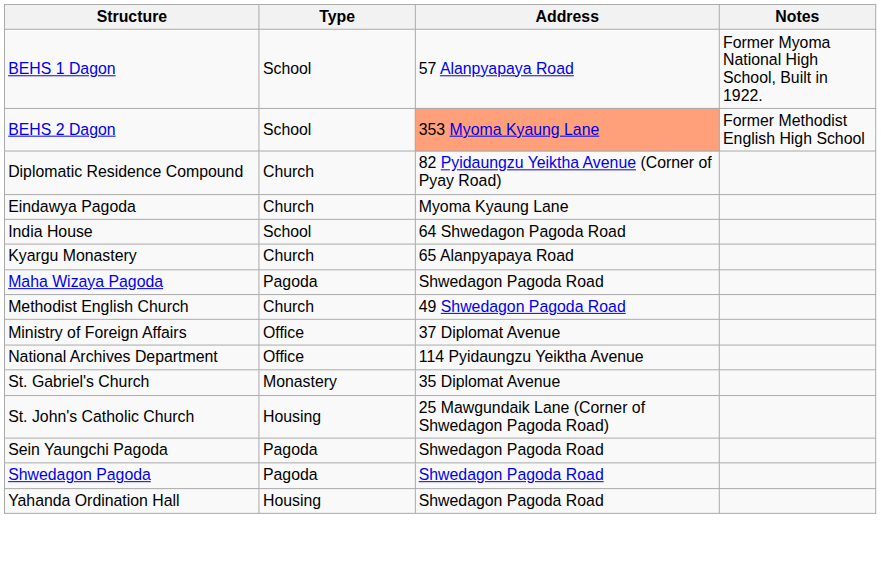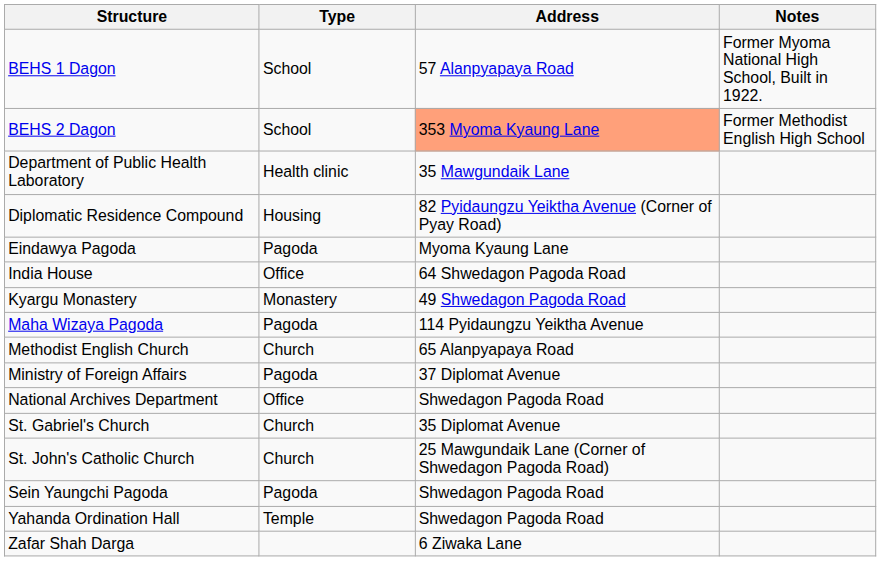+ row: Department of Public Health Laboratory | Health clinic | 35 Mawgundaik Lane
Diplomatic Residence Compound | Type: Church -> Housing
Eindawya Pagoda | Type: Church -> Pagoda
India House | Type: School -> Office
Kyargu Monastery | Type: Church -> Monastery
Kyargu Monastery | Address: 65 Alanpyapaya Road -> 49 Shwedagon Pagoda Road
Maha Wizaya Pagoda | Address: Shwedagon Pagoda Road -> 114 Pyidaungzu Yeiktha Avenue
Methodist English Church | Address: 49 Shwedagon Pagoda Road -> 65 Alanpyapaya Road
Ministry of Foreign Affairs | Type: Office -> Pagoda
National Archives Department | Address: 114 Pyidaungzu Yeiktha Avenue -> Shwedagon Pagoda Road
St. Gabriel's Church | Type: Monastery -> Church
St. John's Catholic Church | Type: Housing -> Church
- row: Shwedagon Pagoda | Pagoda | Shwedagon Pagoda Road
Yahanda Ordination Hall | Type: Housing -> Temple
+ row: Zafar Shah Darga | 6 Ziwaka Lane
